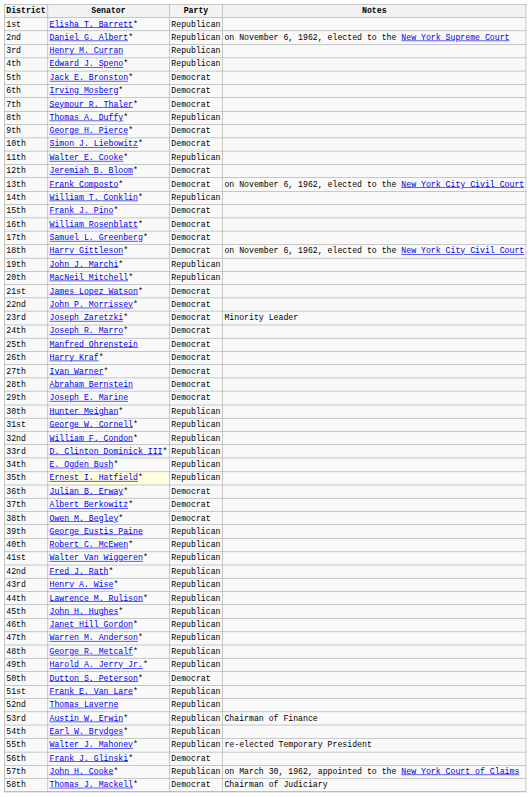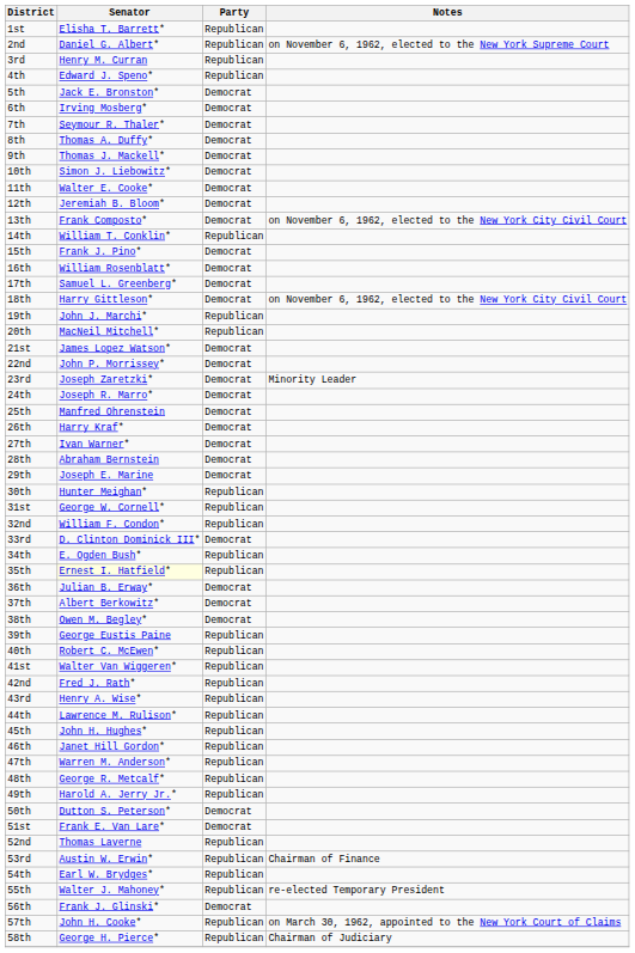8th | Party: Republican -> Democrat
9th | Senator: George H. Pierce* -> Thomas J. Mackell*
11th | Party: Republican -> Democrat
33rd | Party: Republican -> Democrat
51st | Party: Republican -> Democrat
58th | Senator: Thomas J. Mackell* -> George H. Pierce*
58th | Party: Democrat -> Republican
